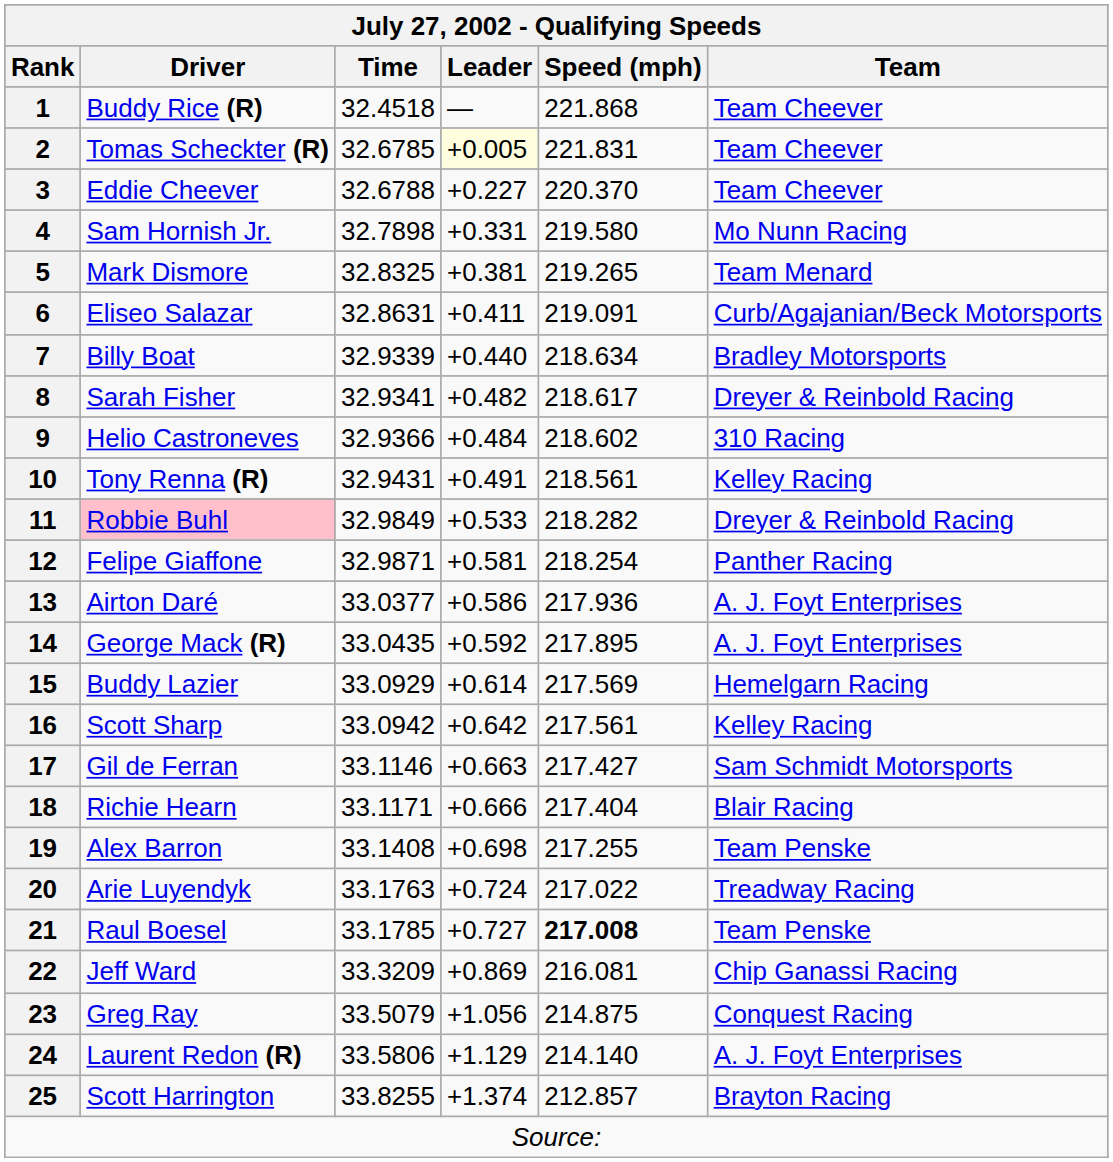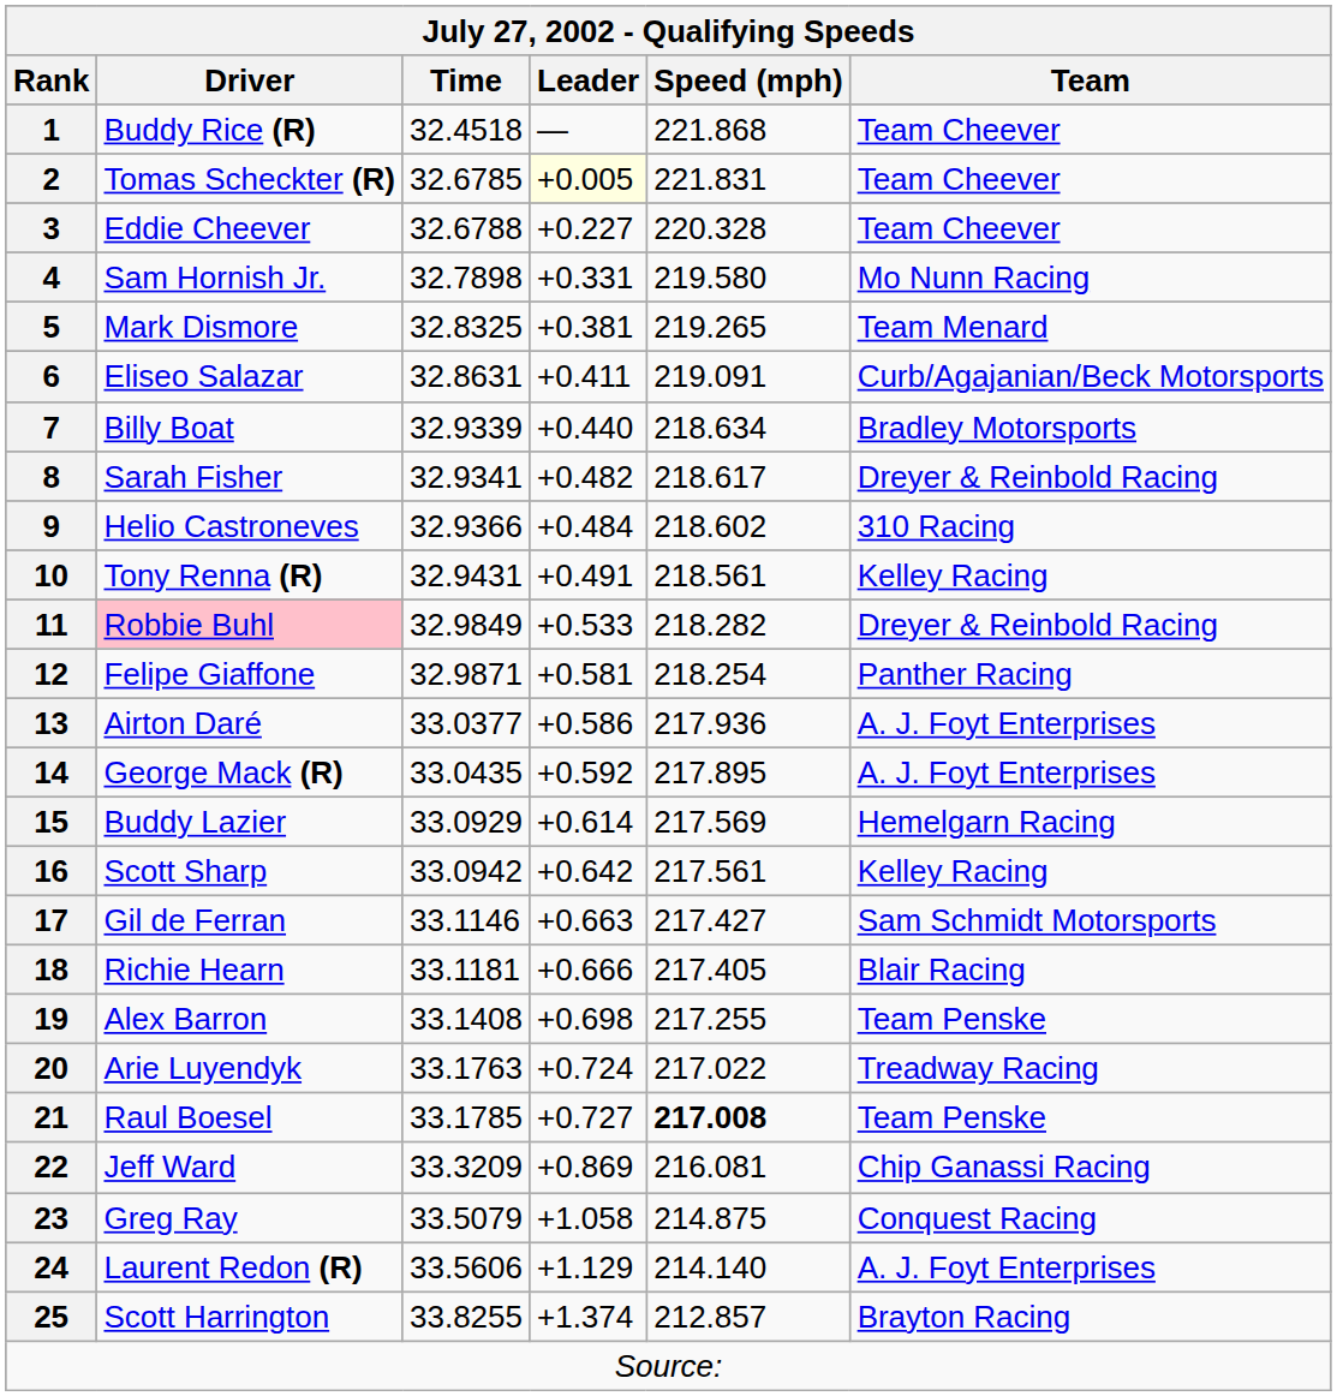3 | Speed (mph): 220.370 -> 220.328
18 | Time: 33.1171 -> 33.1181
18 | Speed (mph): 217.404 -> 217.405
23 | Leader: +1.056 -> +1.058
24 | Time: 33.5806 -> 33.5606
